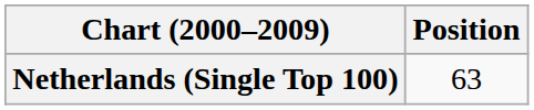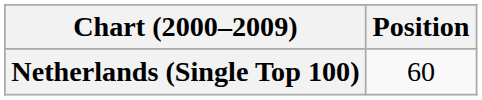Netherlands (Single Top 100) | Position: 63 -> 60
